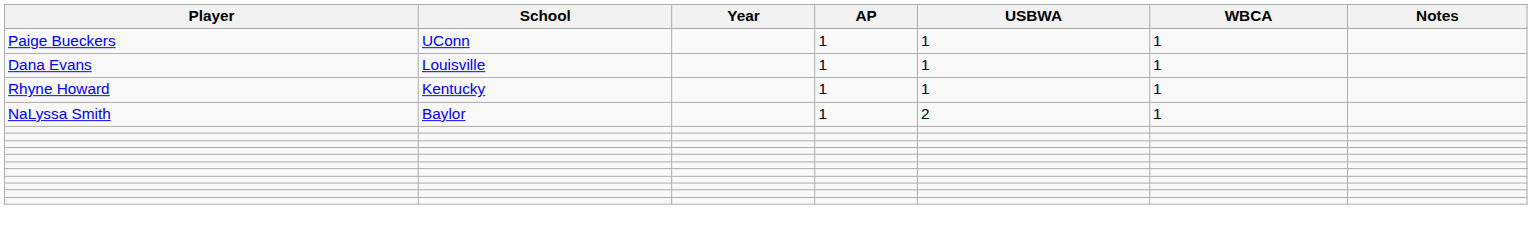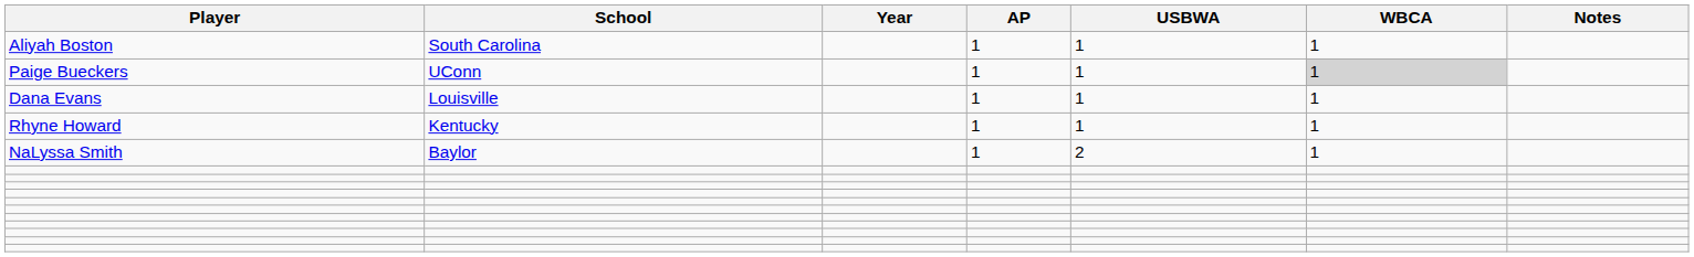+ row: Aliyah Boston | South Carolina | 1 | 1 | 1
Paige Bueckers | WBCA: no background -> lightgrey background
